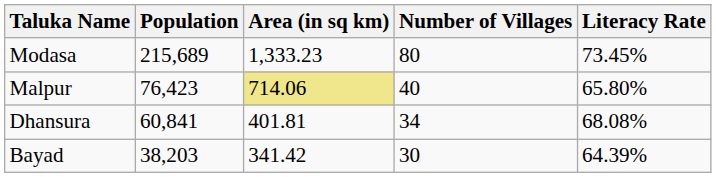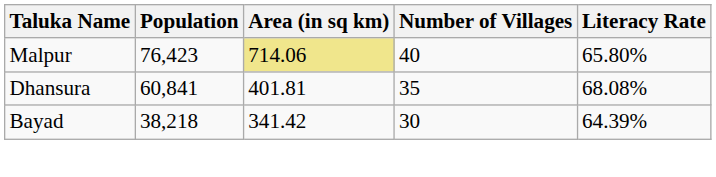- row: Modasa | 215,689 | 1,333.23 | 80 | 73.45%
Dhansura | Number of Villages: 34 -> 35
Bayad | Population: 38,203 -> 38,218
